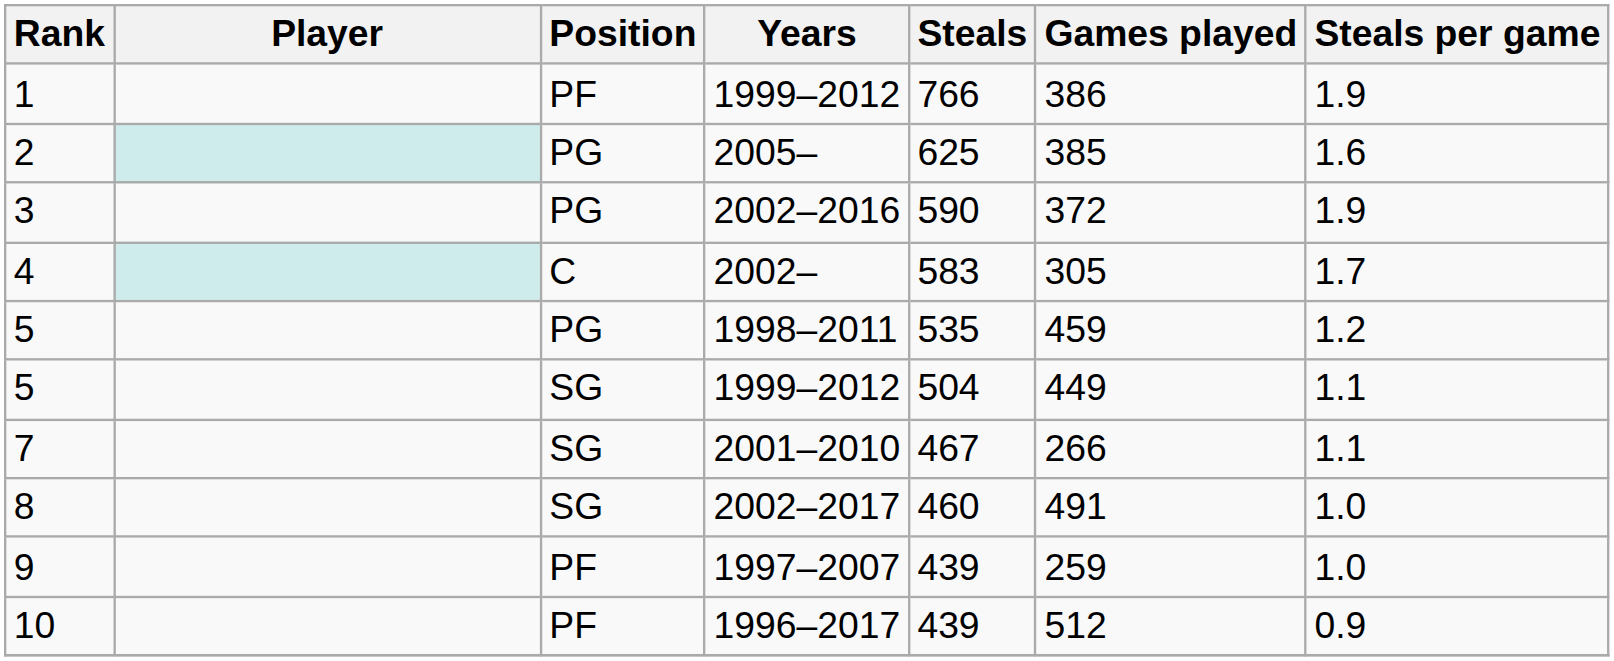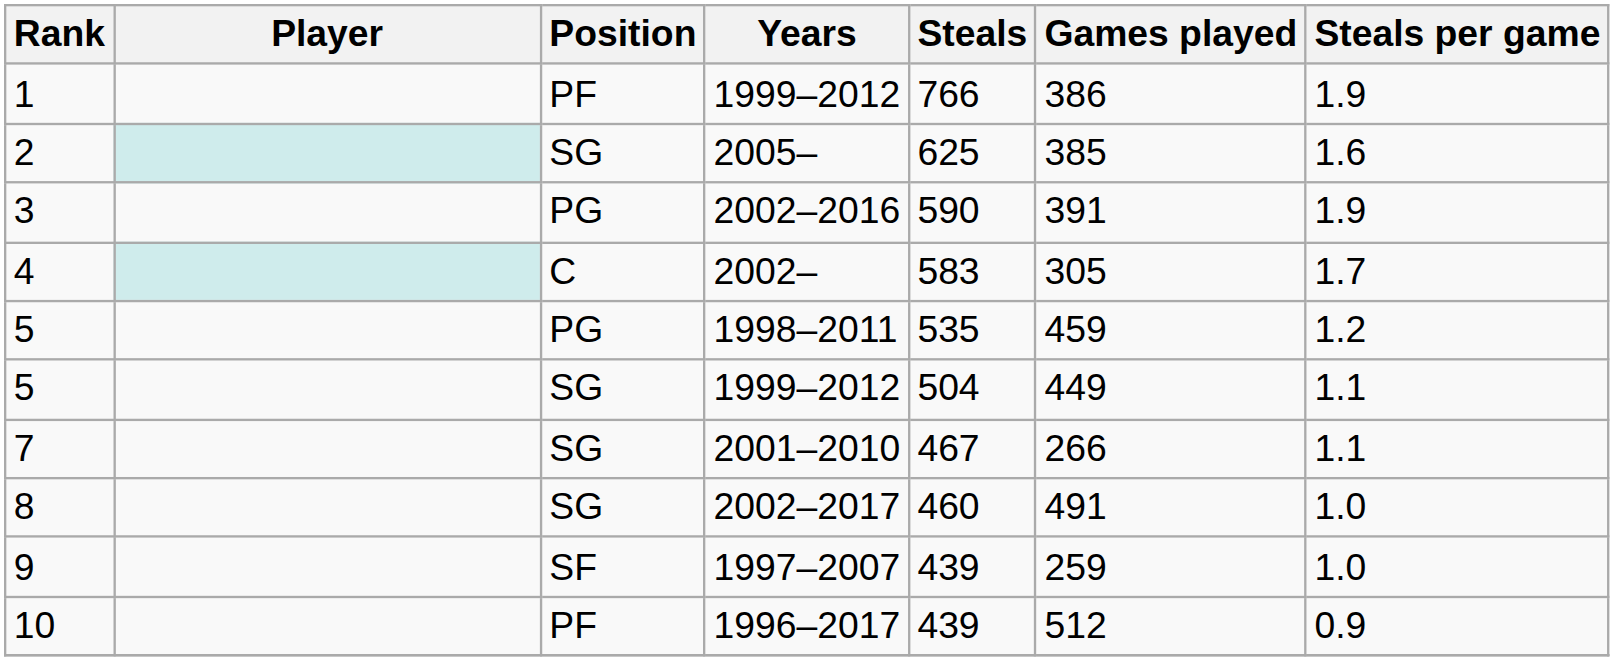2 | Position: PG -> SG
3 | Games played: 372 -> 391
9 | Position: PF -> SF
